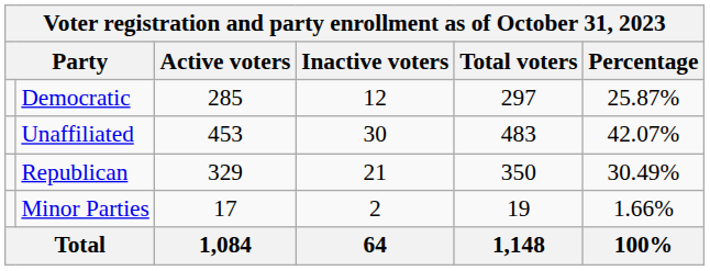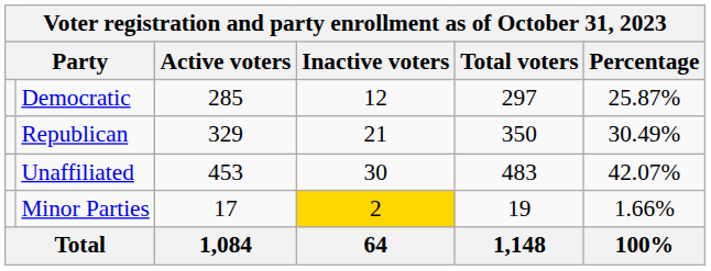rows swapped: Republican <-> Unaffiliated
Minor Parties | Inactive voters: no background -> gold background
